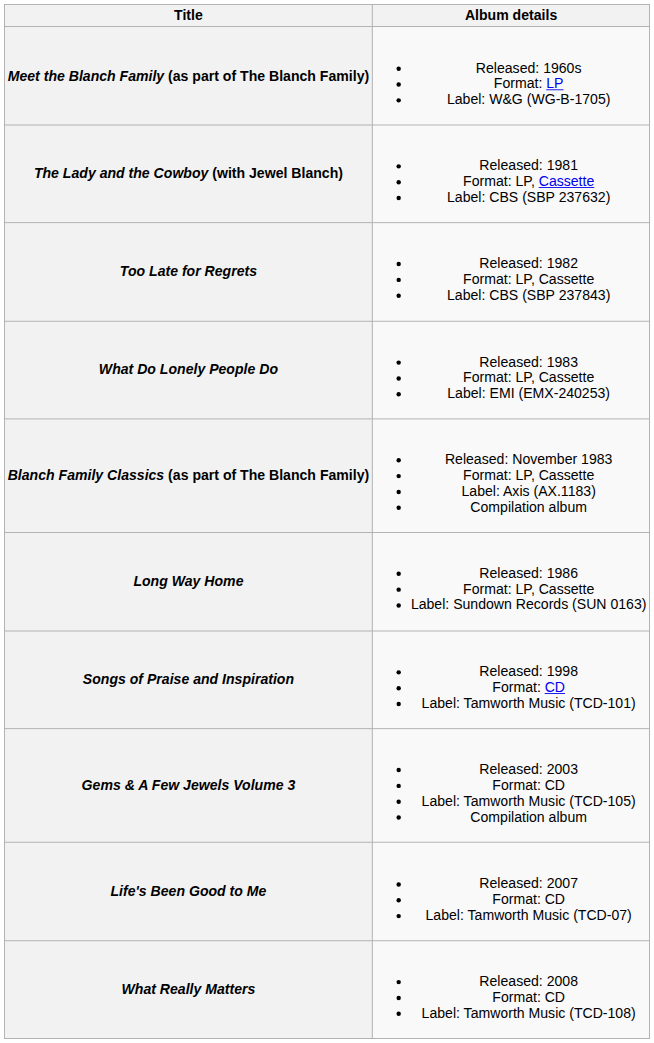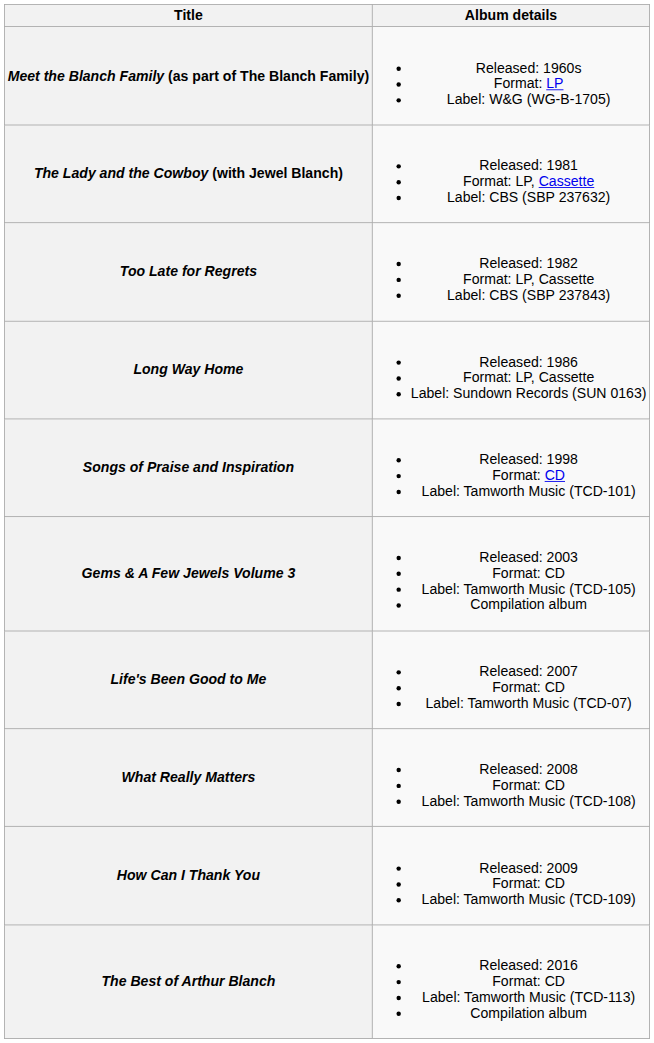- row: What Do Lonely People Do | Released: 1983 Format: LP, Cassette Label: EMI (EMX-240253)
- row: Blanch Family Classics (as part of The Blanch Family) | Released: November 1983 Format: LP, Cassette Label: Axis (AX.1183) Compilation album
+ row: How Can I Thank You | Released: 2009 Format: CD Label: Tamworth Music (TCD-109)
+ row: The Best of Arthur Blanch | Released: 2016 Format: CD Label: Tamworth Music (TCD-113) Compilation album
